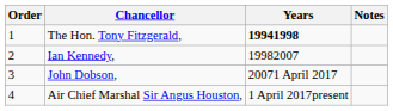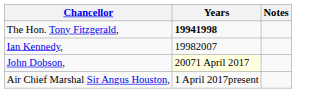- column: Order | 1 | 2 | 3 | 4
John Dobson, | Years: no background -> lightyellow background
